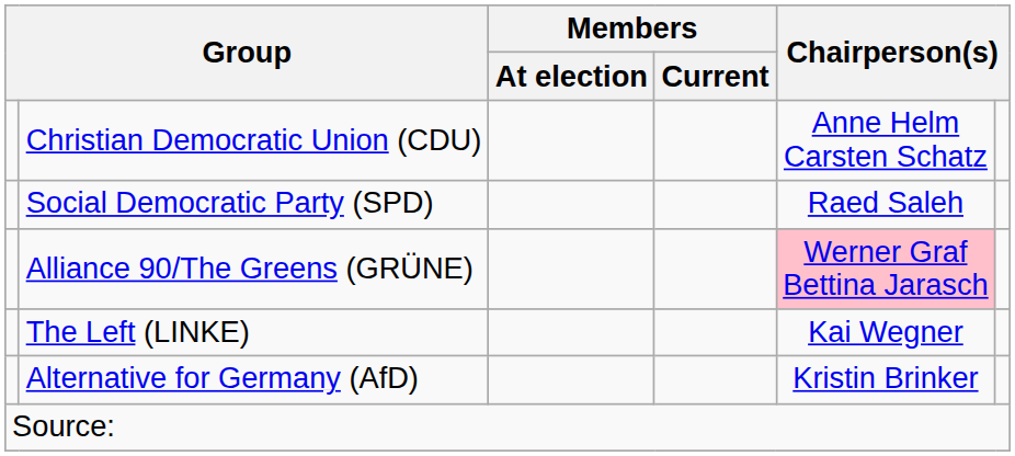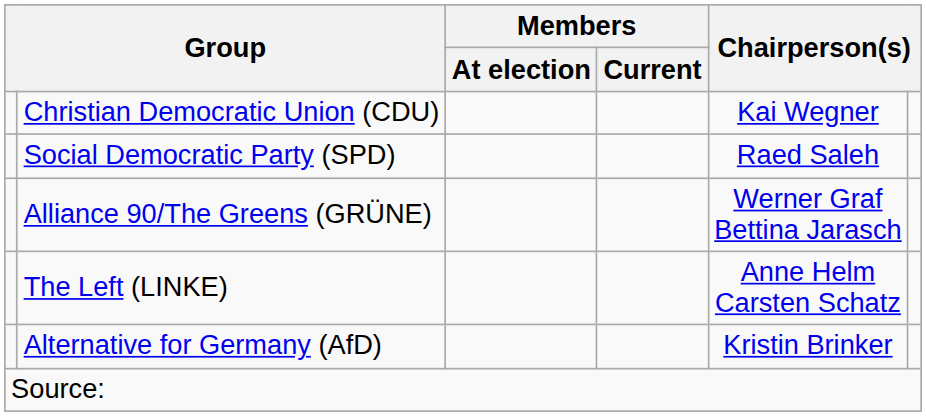Christian Democratic Union (CDU) | column 5: Anne Helm Carsten Schatz -> Kai Wegner
Alliance 90/The Greens (GRÜNE) | column 5: pink background -> no background
The Left (LINKE) | column 5: Kai Wegner -> Anne Helm Carsten Schatz
